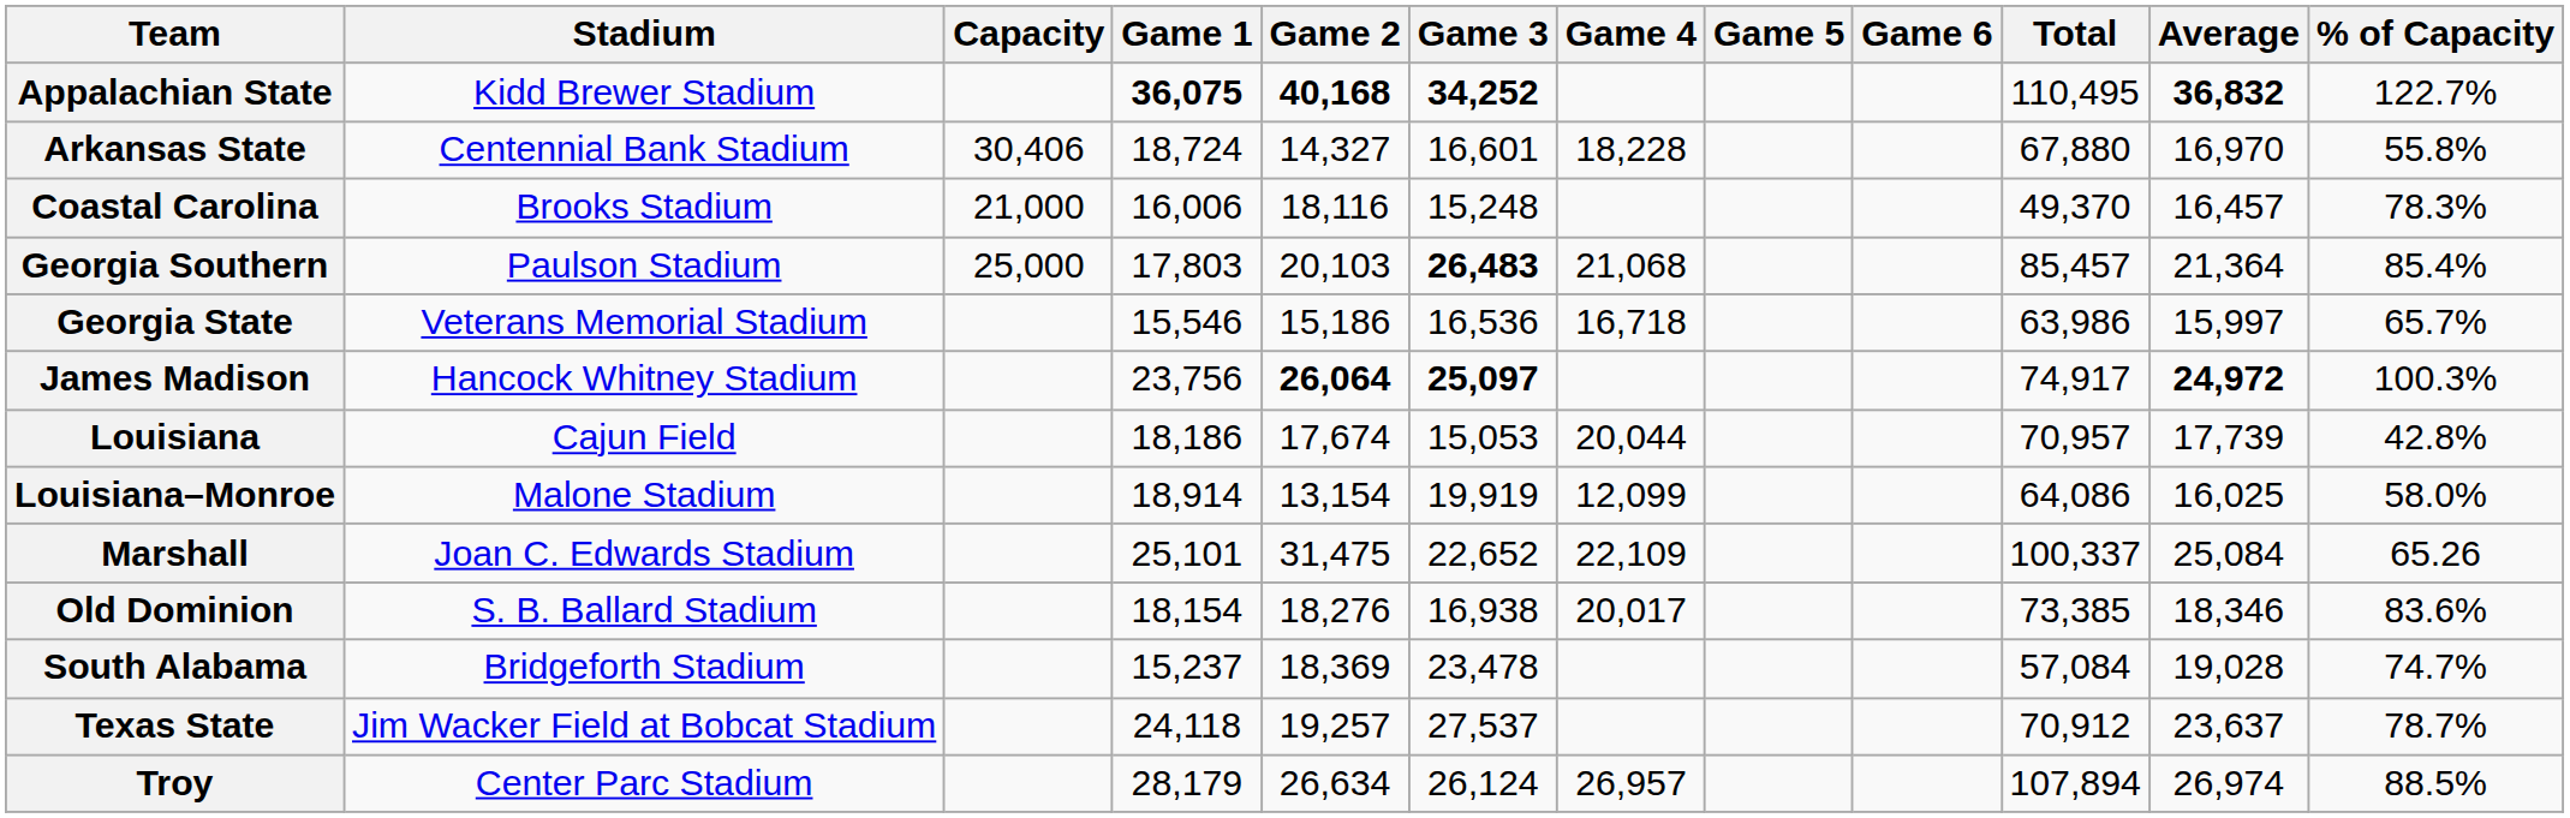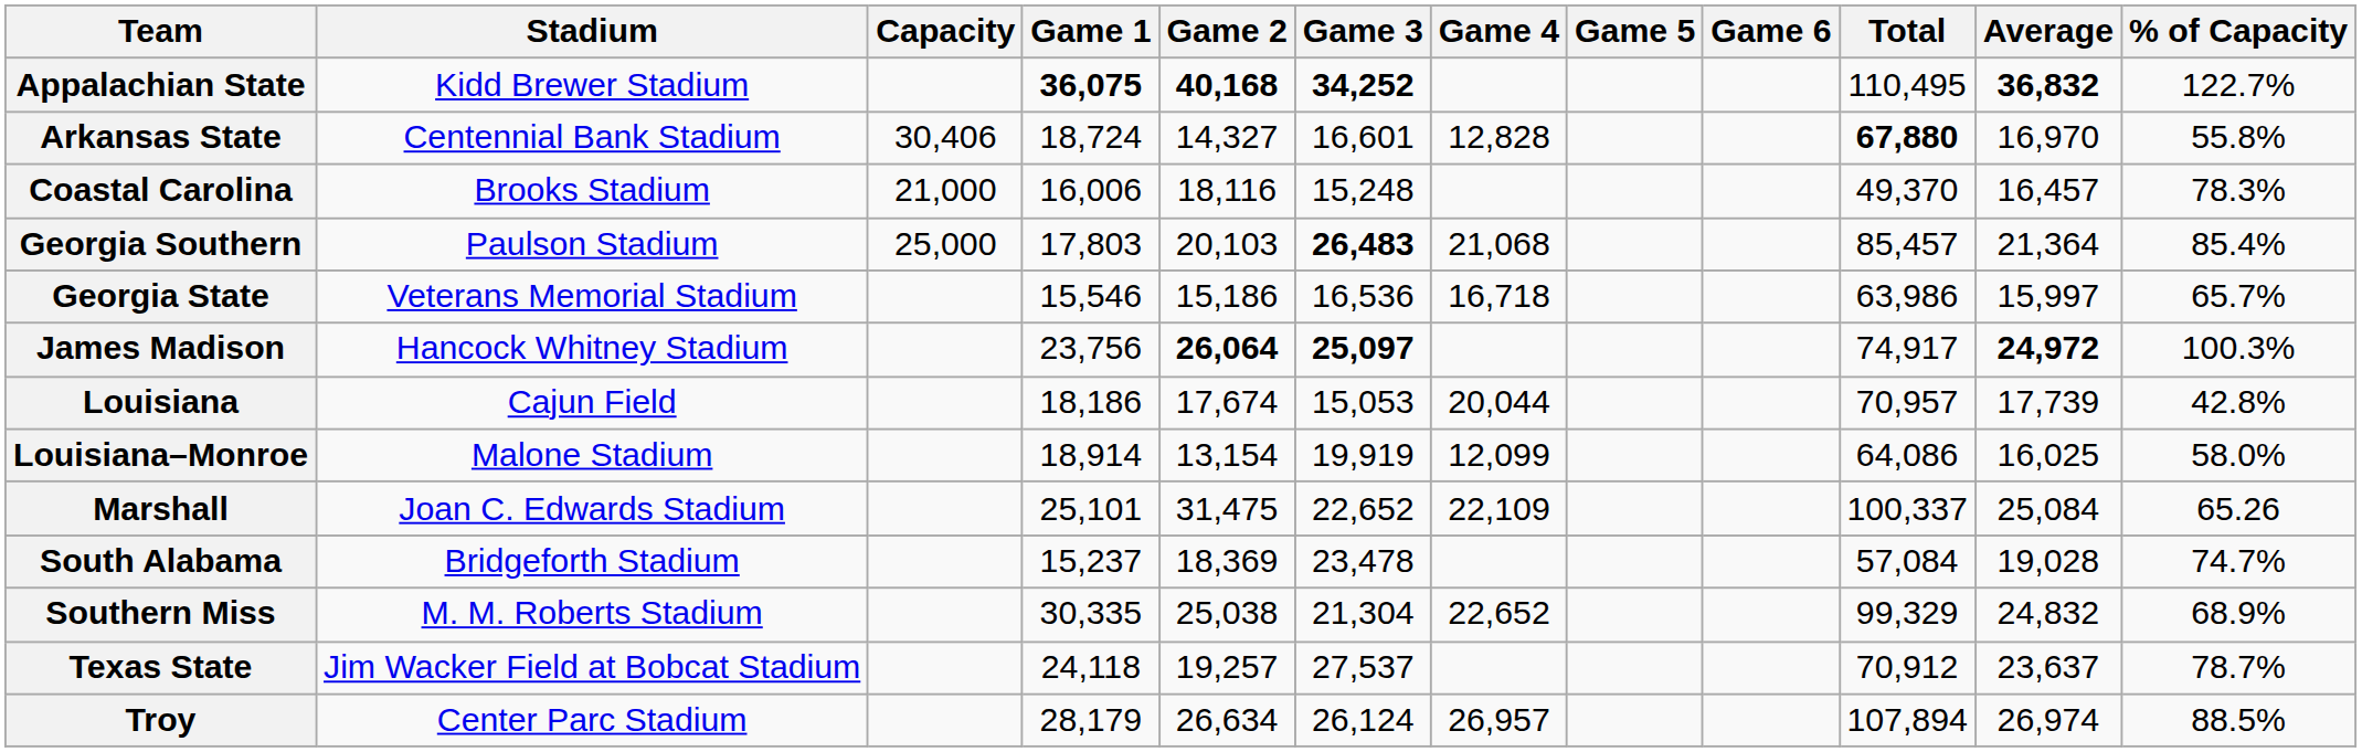Arkansas State | Game 4: 18,228 -> 12,828
Arkansas State | Total: normal -> bold
- row: Old Dominion | S. B. Ballard Stadium | 18,154 | 18,276 | 16,938 | 20,017 | 73,385 | 18,346 | 83.6%
+ row: Southern Miss | M. M. Roberts Stadium | 30,335 | 25,038 | 21,304 | 22,652 | 99,329 | 24,832 | 68.9%
